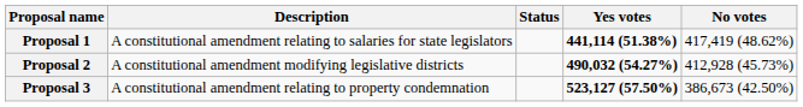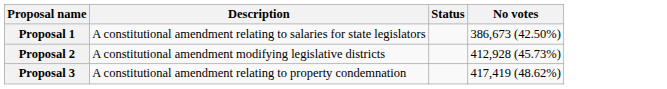- column: Yes votes | 441,114 (51.38%) | 490,032 (54.27%) | 523,127 (57.50%)
Proposal 1 | No votes: 417,419 (48.62%) -> 386,673 (42.50%)
Proposal 3 | No votes: 386,673 (42.50%) -> 417,419 (48.62%)
